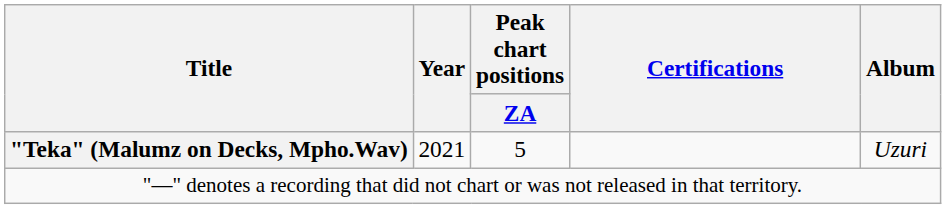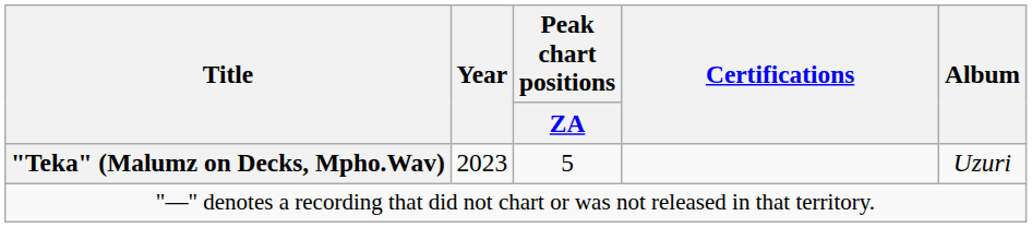"Teka" (Malumz on Decks, Mpho.Wav) | Year: 2021 -> 2023
